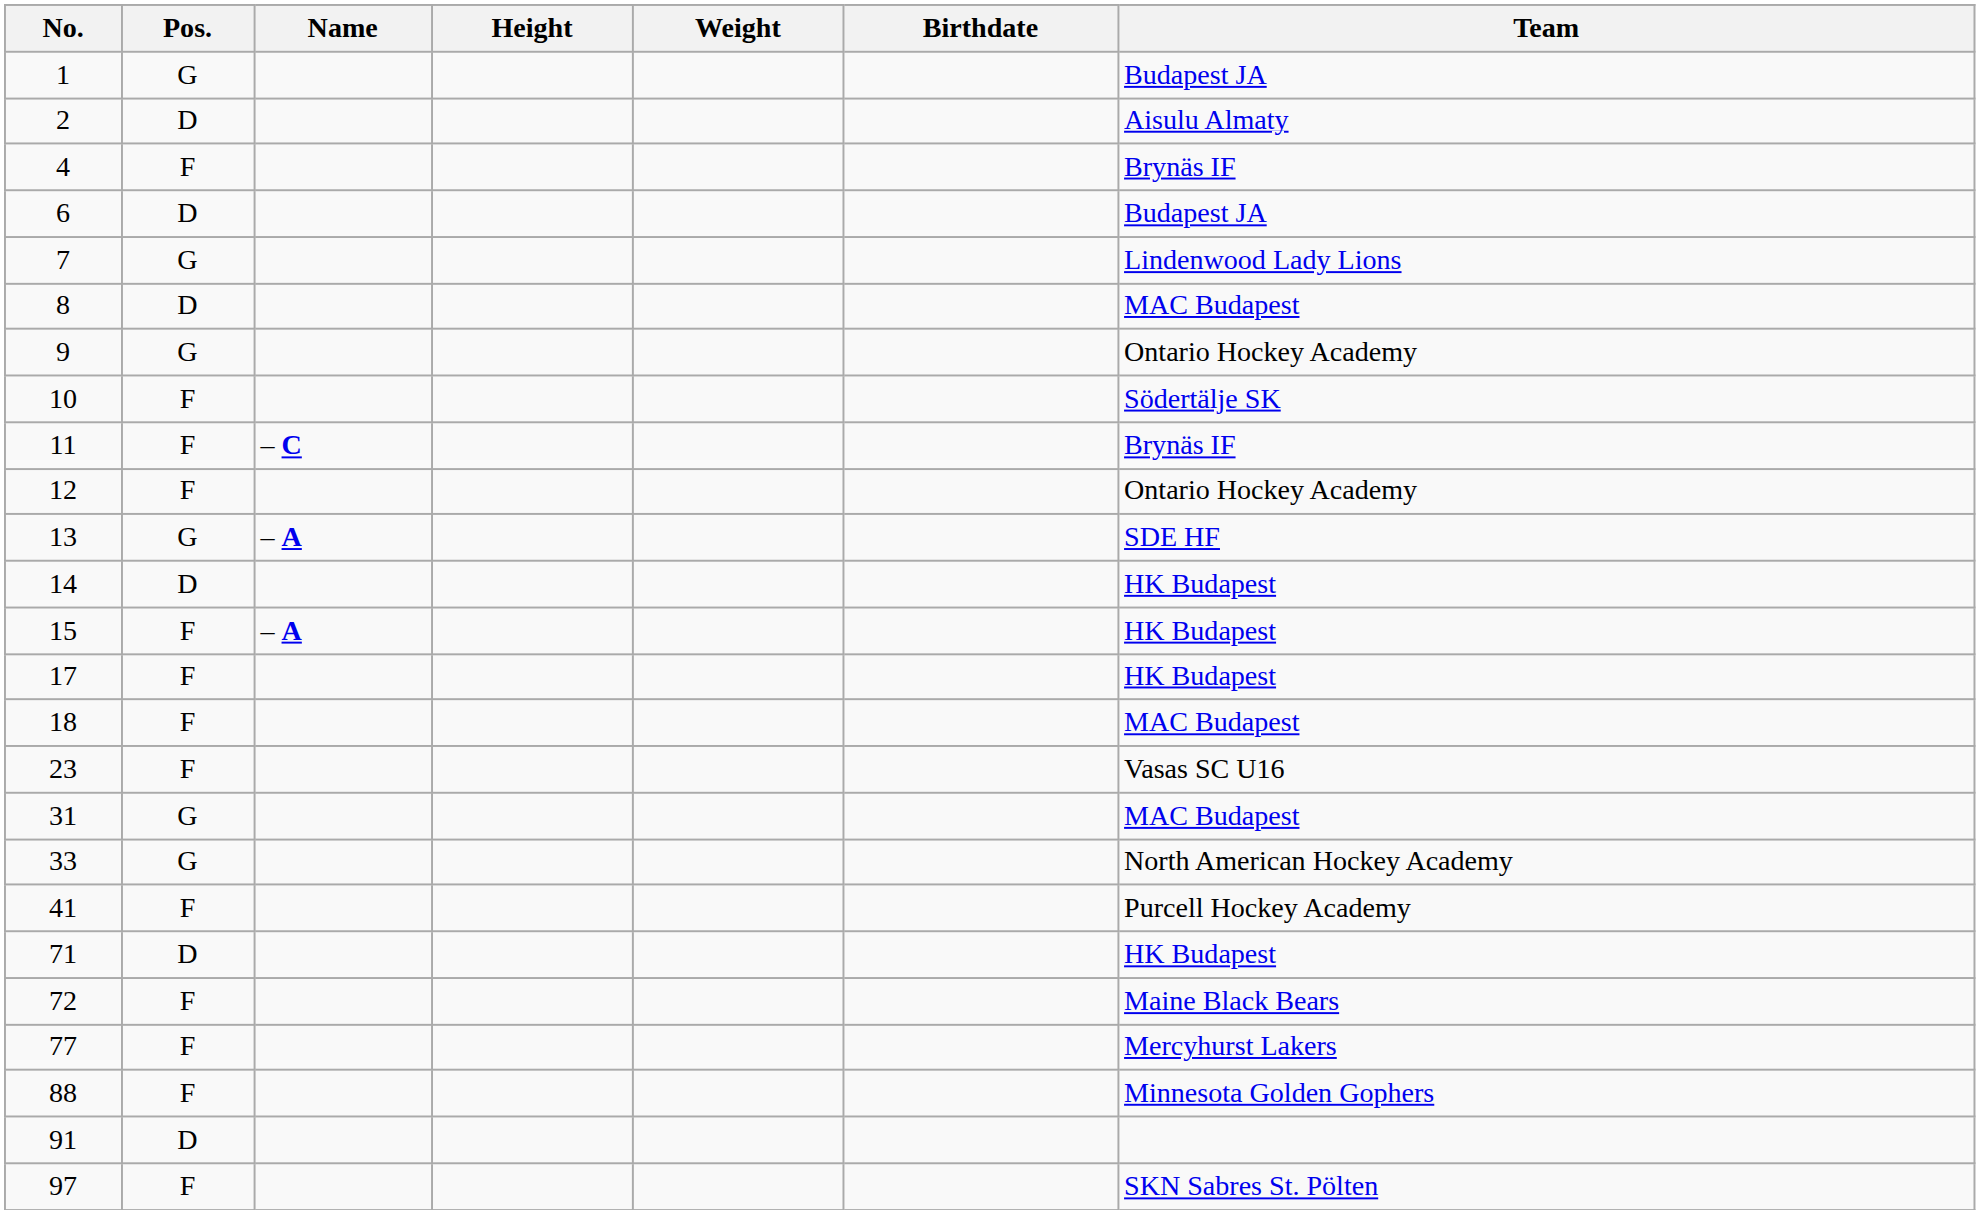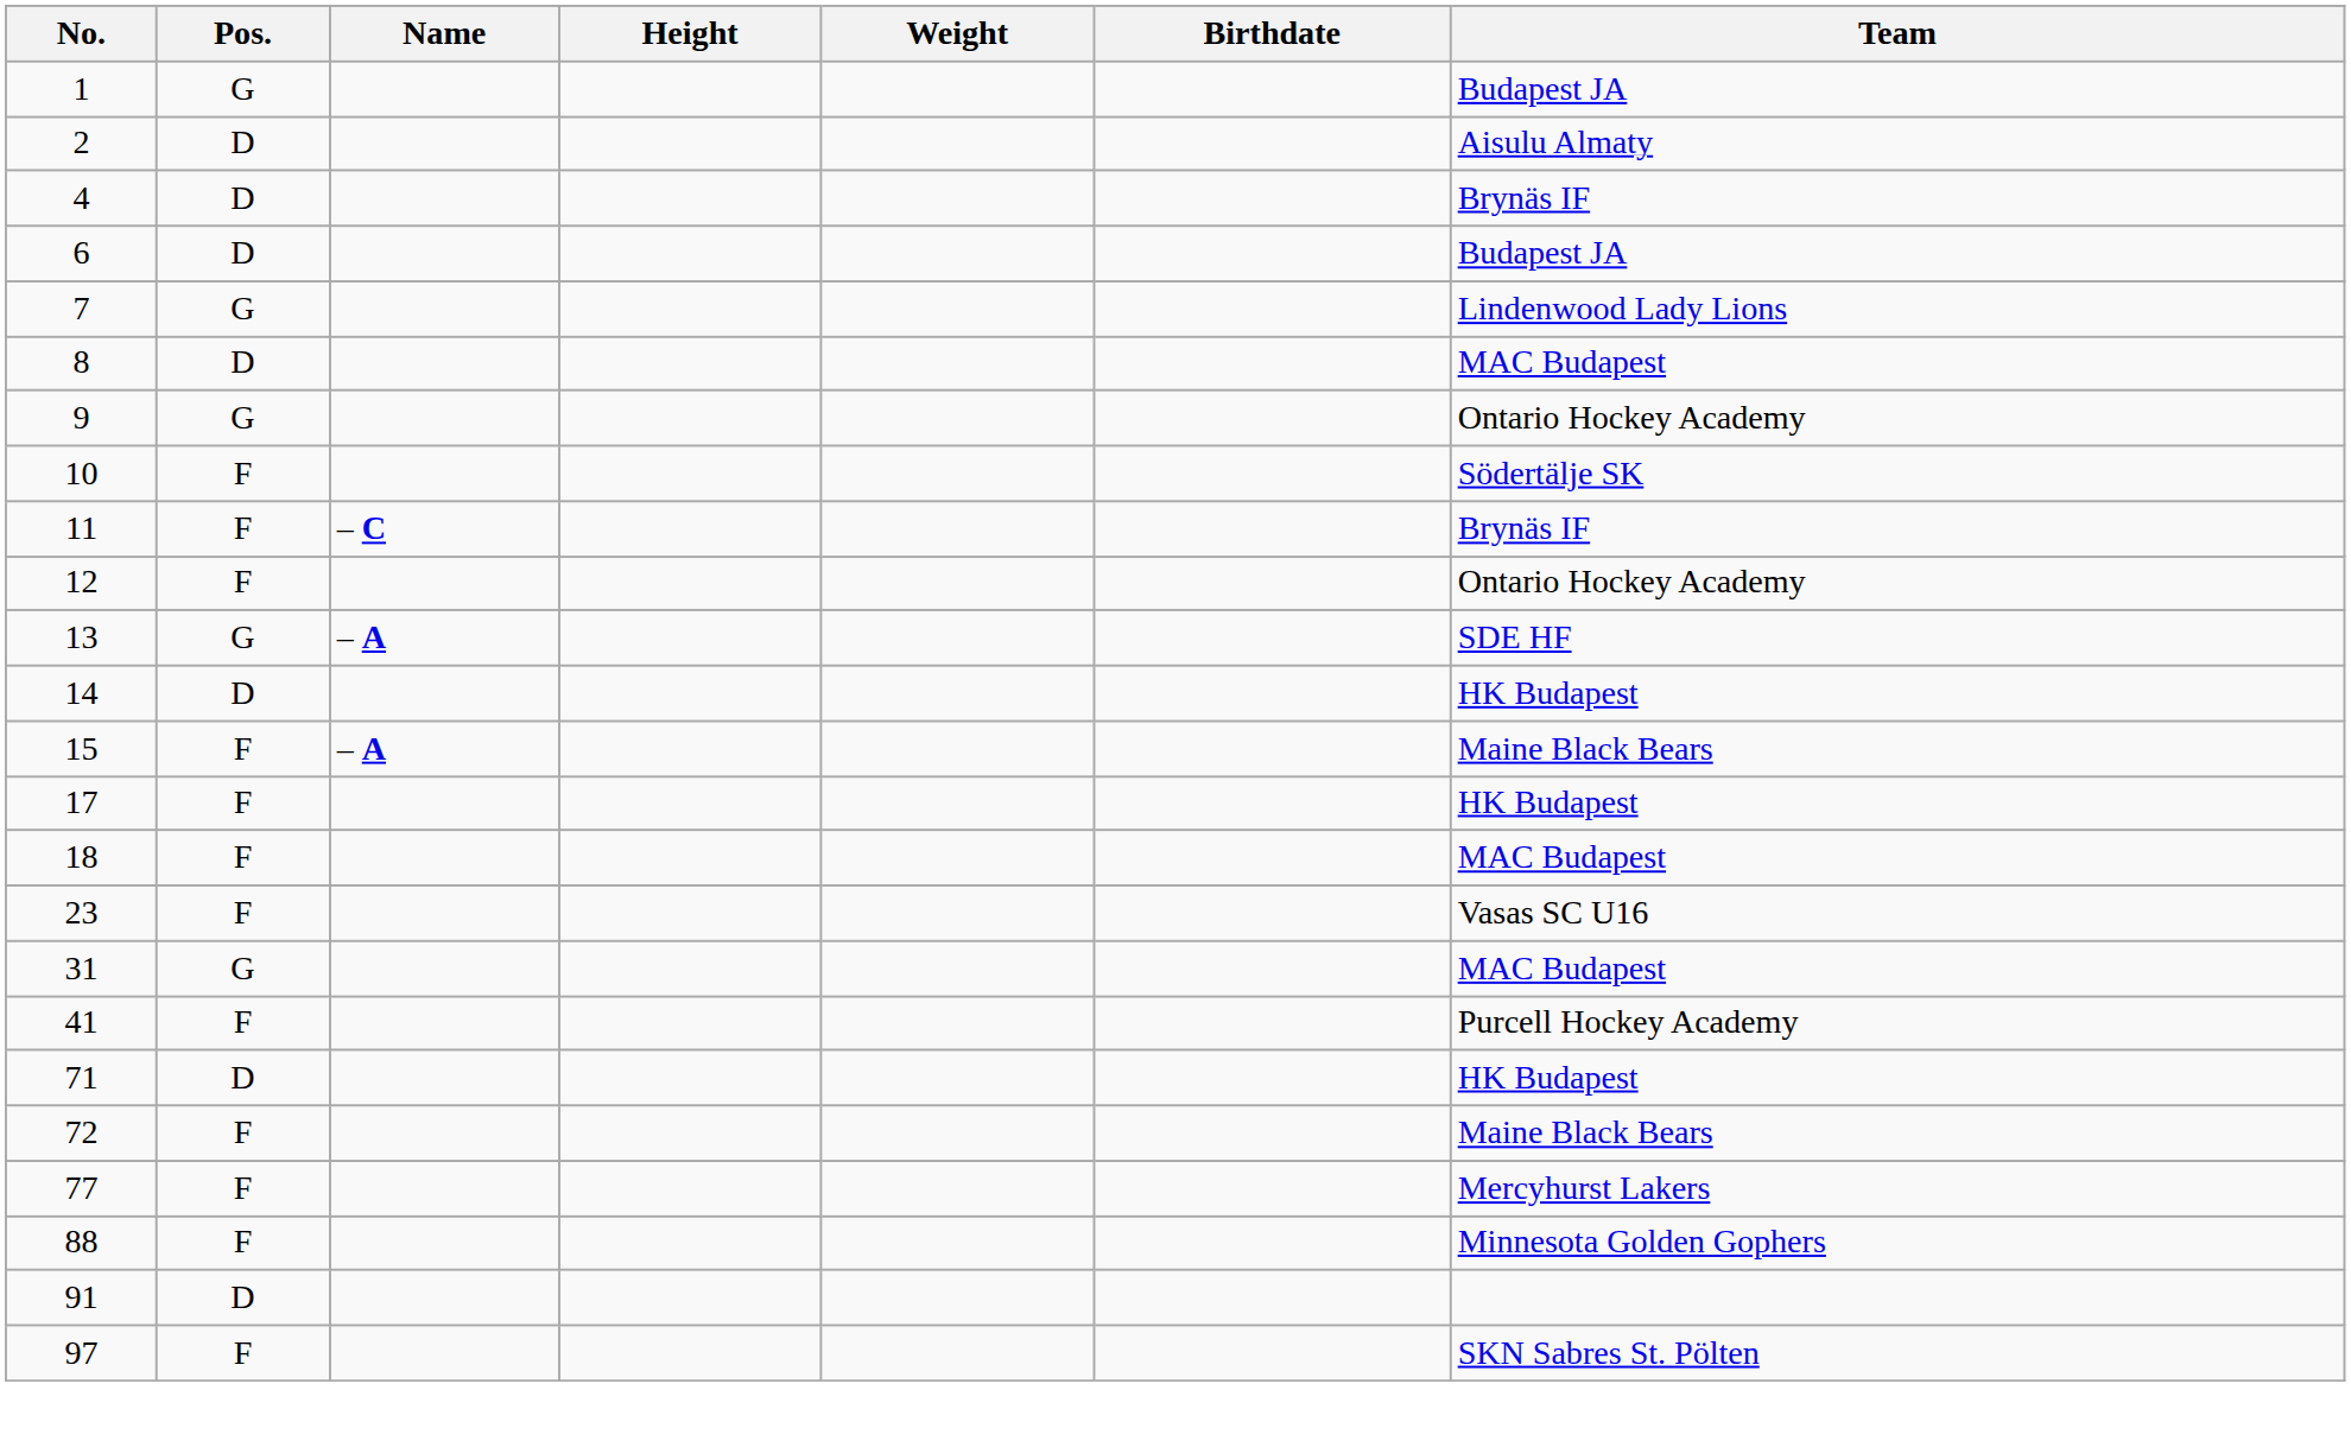4 | Pos.: F -> D
15 | Team: HK Budapest -> Maine Black Bears
- row: 33 | G | North American Hockey Academy
